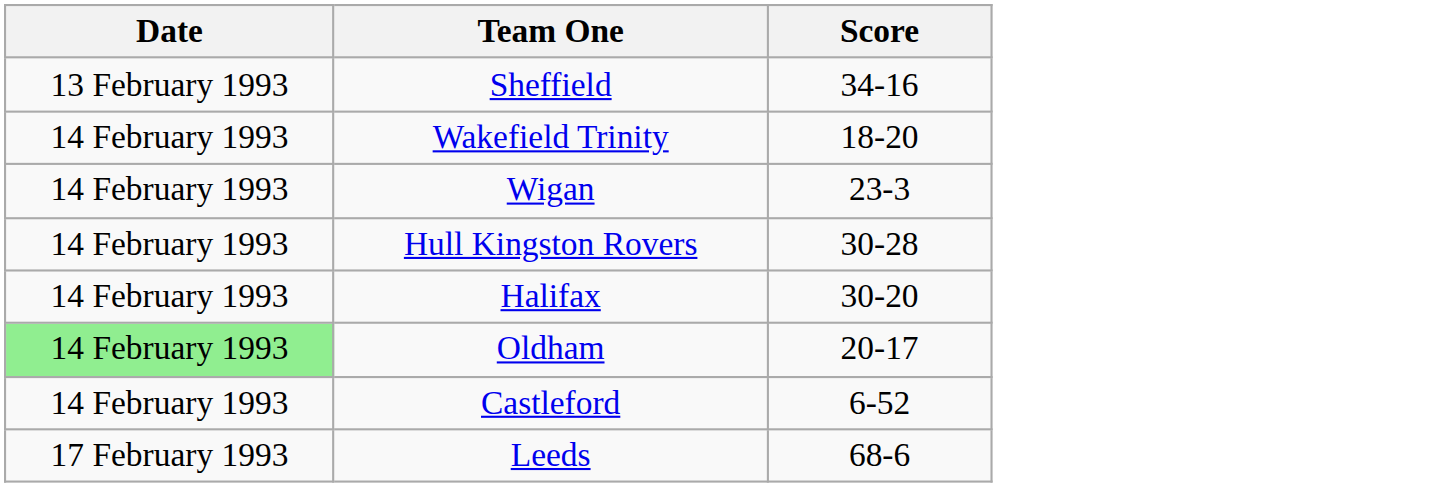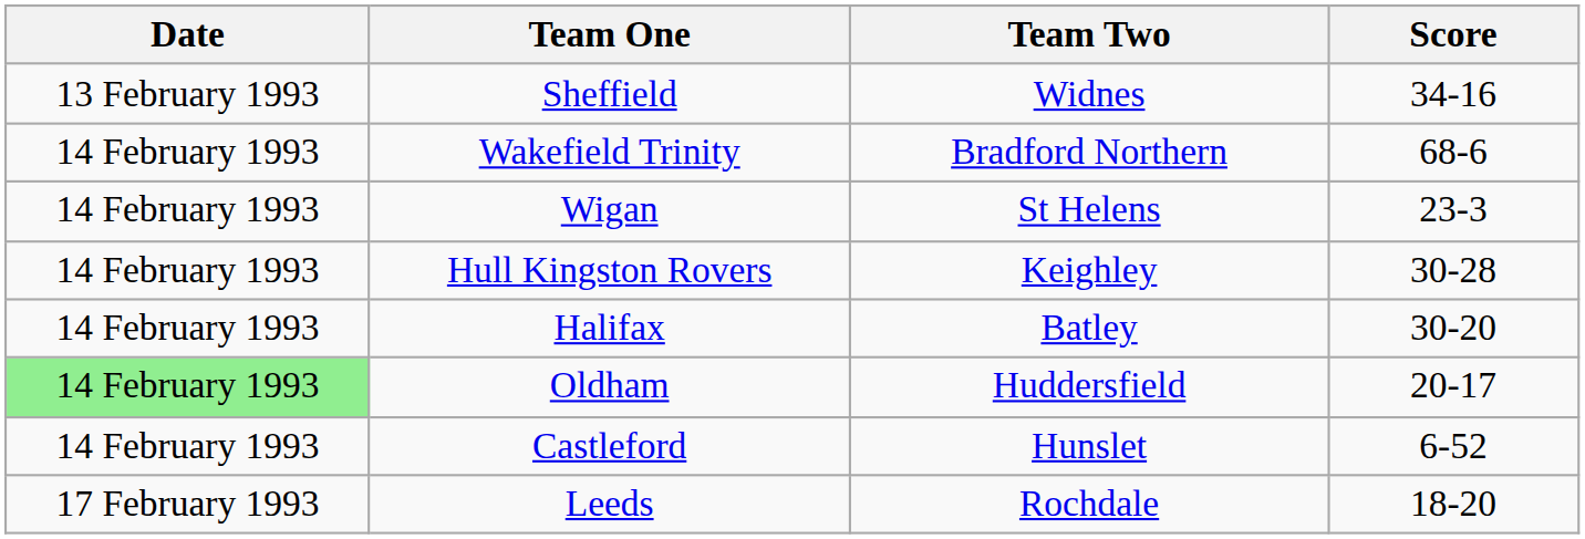+ column: Team Two | Widnes | Bradford Northern | St Helens | Keighley | Batley | Huddersfield | Hunslet | Rochdale
Wakefield Trinity | Score: 18-20 -> 68-6
Leeds | Score: 68-6 -> 18-20
